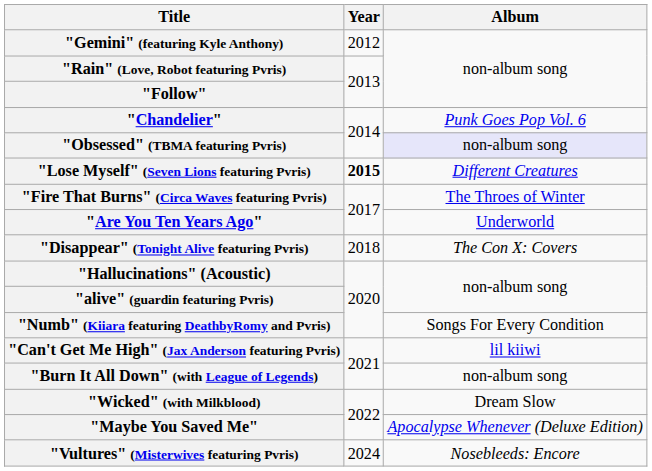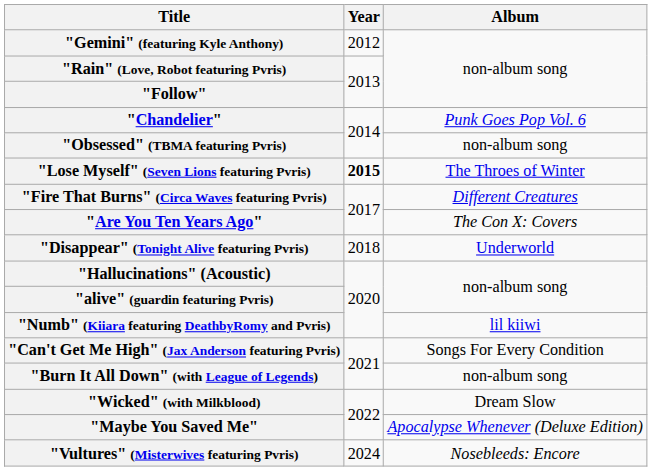"Obsessed" (TBMA featuring Pvris) | Album: lavender background -> no background
"Lose Myself" (Seven Lions featuring Pvris) | Album: Different Creatures -> The Throes of Winter
"Fire That Burns" (Circa Waves featuring Pvris) | Album: The Throes of Winter -> Different Creatures
"Are You Ten Years Ago" | Album: Underworld -> The Con X: Covers
"Disappear" (Tonight Alive featuring Pvris) | Album: The Con X: Covers -> Underworld
"Numb" (Kiiara featuring DeathbyRomy and Pvris) | Album: Songs For Every Condition -> lil kiiwi
"Can't Get Me High" (Jax Anderson featuring Pvris) | Album: lil kiiwi -> Songs For Every Condition
